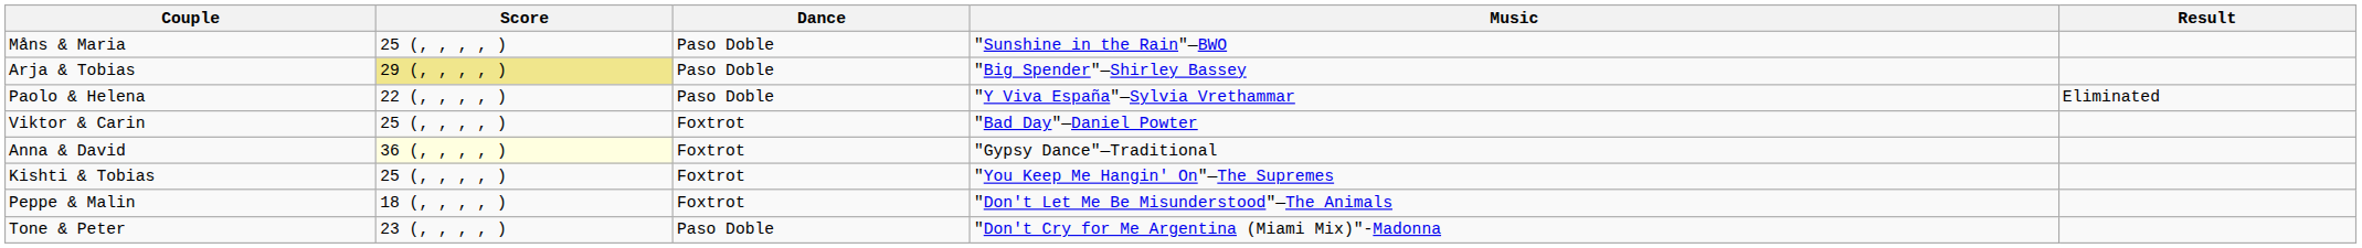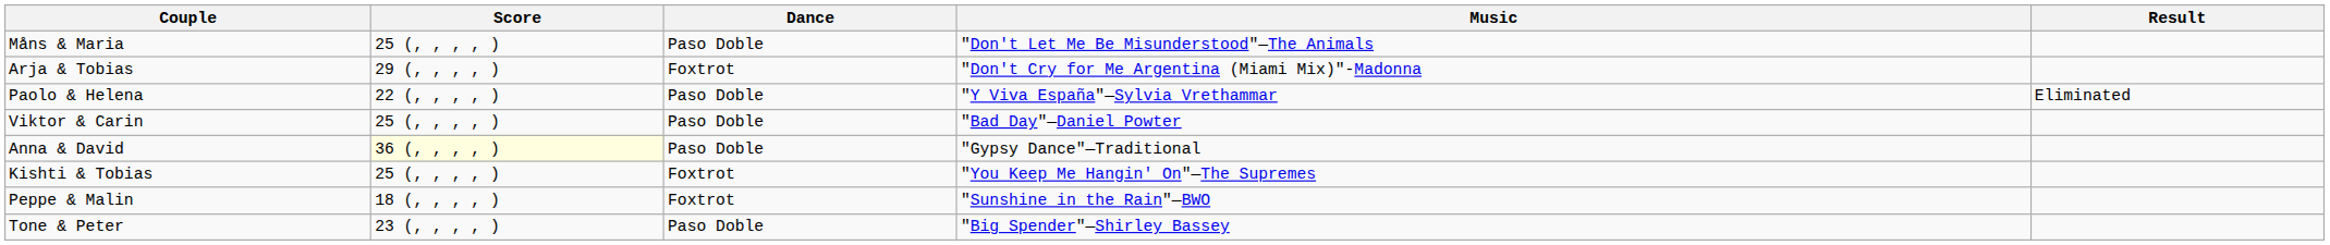Måns & Maria | Music: "Sunshine in the Rain"—BWO -> "Don't Let Me Be Misunderstood"—The Animals
Arja & Tobias | Score: khaki background -> no background
Arja & Tobias | Dance: Paso Doble -> Foxtrot
Arja & Tobias | Music: "Big Spender"—Shirley Bassey -> "Don't Cry for Me Argentina (Miami Mix)"-Madonna
Viktor & Carin | Dance: Foxtrot -> Paso Doble
Anna & David | Dance: Foxtrot -> Paso Doble
Peppe & Malin | Music: "Don't Let Me Be Misunderstood"—The Animals -> "Sunshine in the Rain"—BWO
Tone & Peter | Music: "Don't Cry for Me Argentina (Miami Mix)"-Madonna -> "Big Spender"—Shirley Bassey
